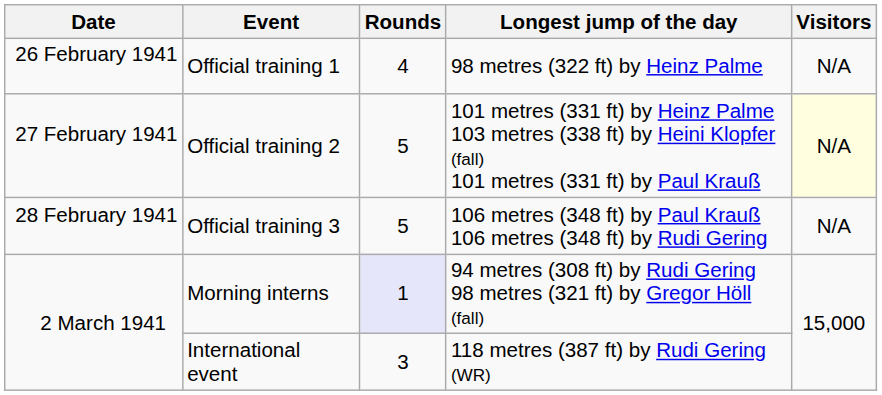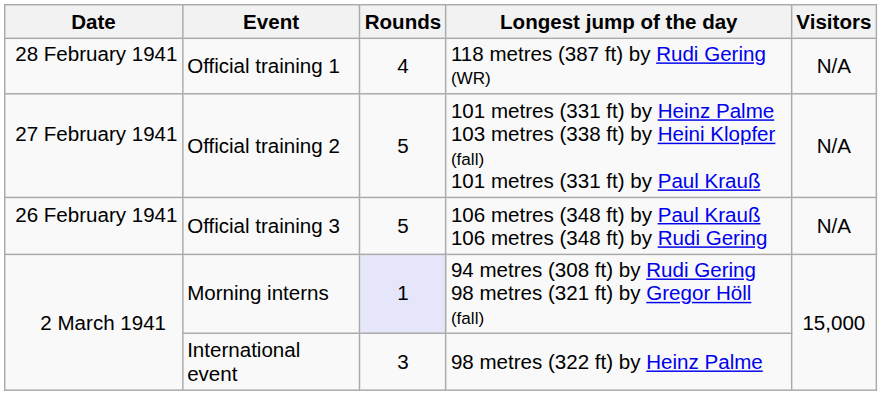Official training 1 | Date: 26 February 1941 -> 28 February 1941
Official training 1 | Longest jump of the day: 98 metres (322 ft) by Heinz Palme -> 118 metres (387 ft) by Rudi Gering (WR)
Official training 2 | Visitors: lightyellow background -> no background
Official training 3 | Date: 28 February 1941 -> 26 February 1941
International event | Longest jump of the day: 118 metres (387 ft) by Rudi Gering (WR) -> 98 metres (322 ft) by Heinz Palme
